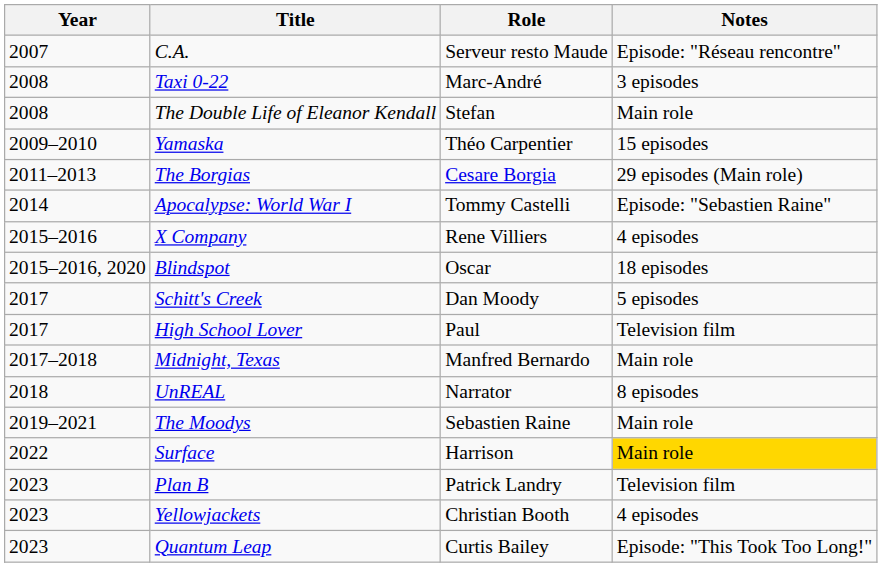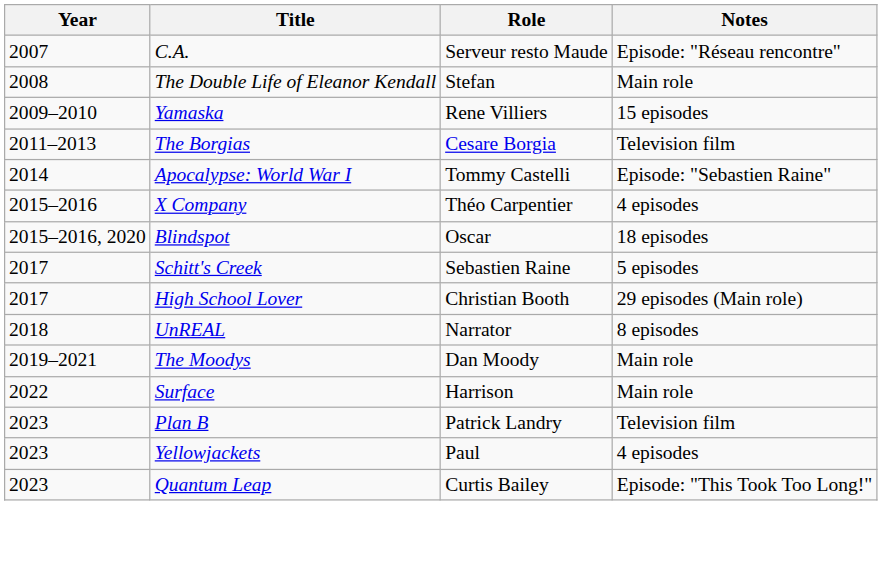- row: 2008 | Taxi 0-22 | Marc-André | 3 episodes
Yamaska | Role: Théo Carpentier -> Rene Villiers
The Borgias | Notes: 29 episodes (Main role) -> Television film
X Company | Role: Rene Villiers -> Théo Carpentier
Schitt's Creek | Role: Dan Moody -> Sebastien Raine
High School Lover | Role: Paul -> Christian Booth
High School Lover | Notes: Television film -> 29 episodes (Main role)
- row: 2017–2018 | Midnight, Texas | Manfred Bernardo | Main role
The Moodys | Role: Sebastien Raine -> Dan Moody
Surface | Notes: gold background -> no background
Yellowjackets | Role: Christian Booth -> Paul
